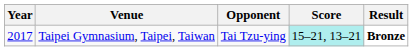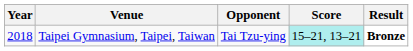Taipei Gymnasium, Taipei, Taiwan | Year: 2017 -> 2018
